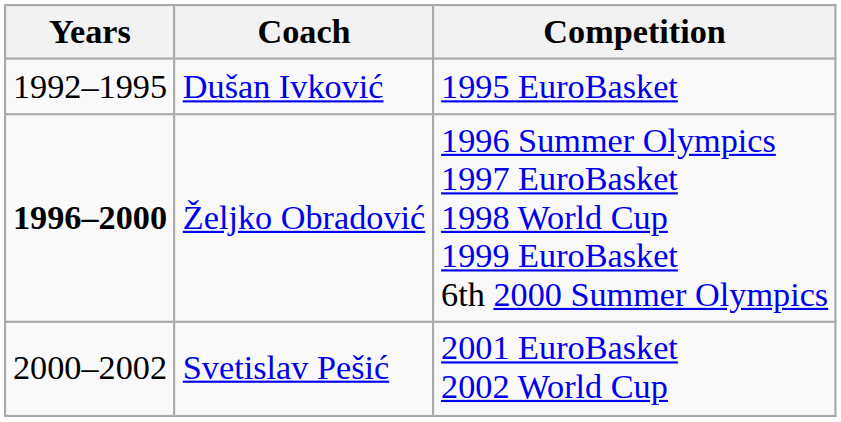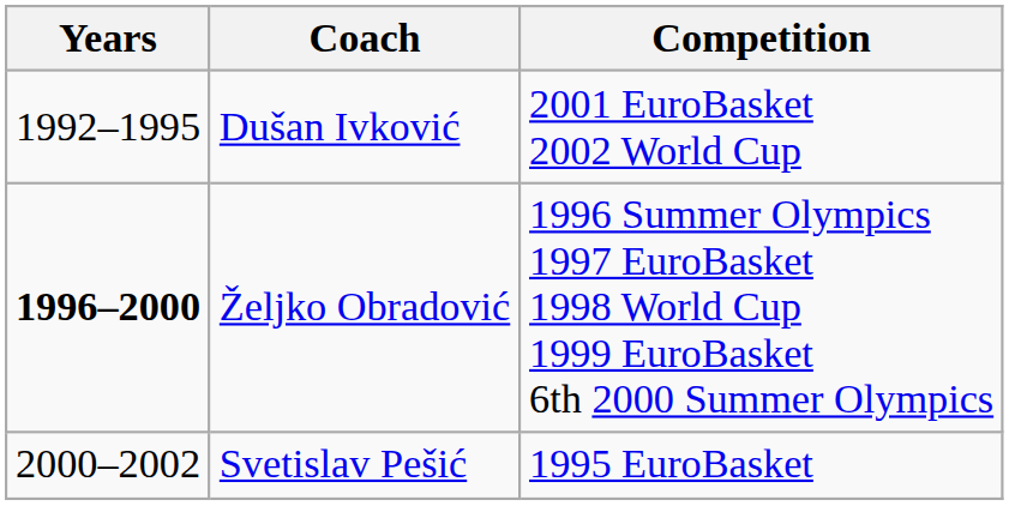Dušan Ivković | Competition: 1995 EuroBasket -> 2001 EuroBasket 2002 World Cup
Svetislav Pešić | Competition: 2001 EuroBasket 2002 World Cup -> 1995 EuroBasket
